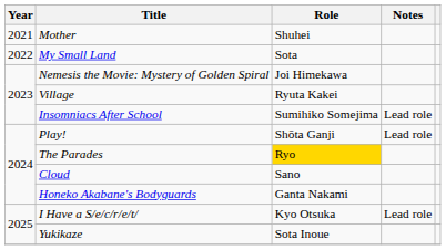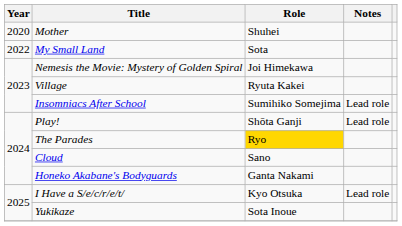Mother | Year: 2021 -> 2020
